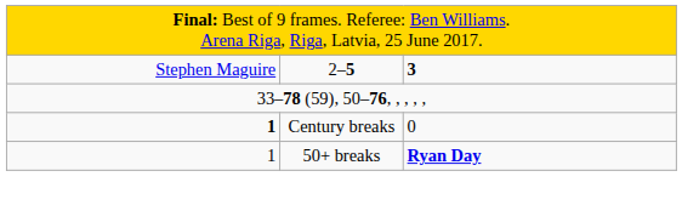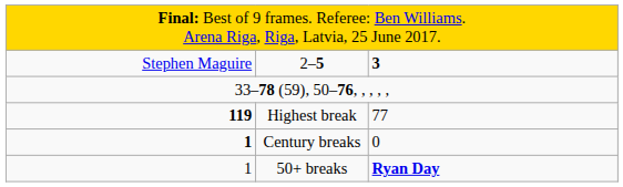+ row: 119 | Highest break | 77
